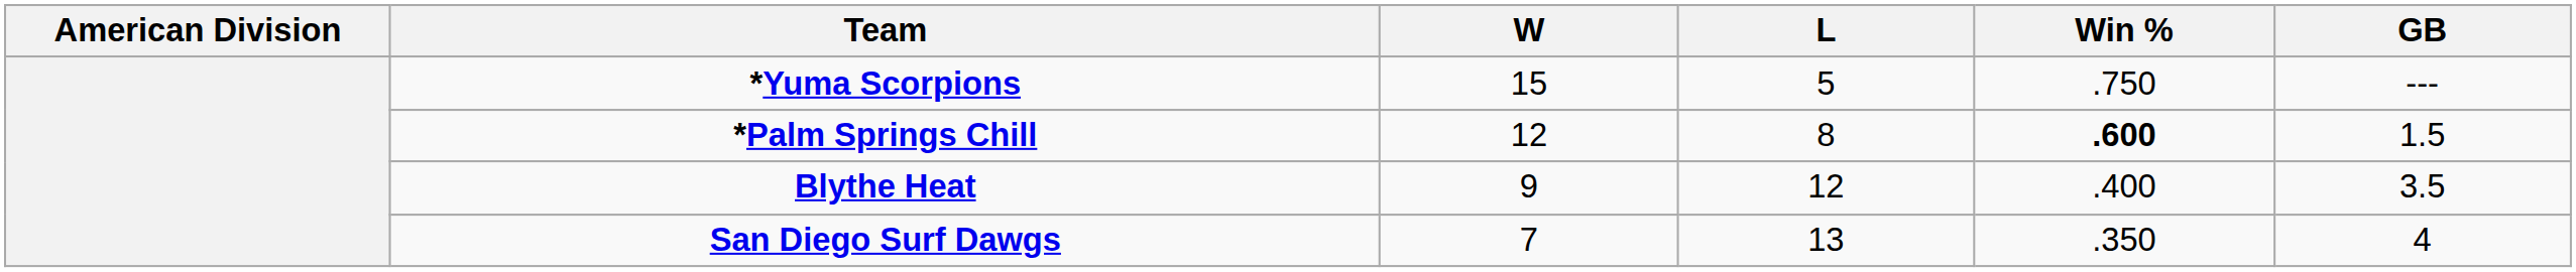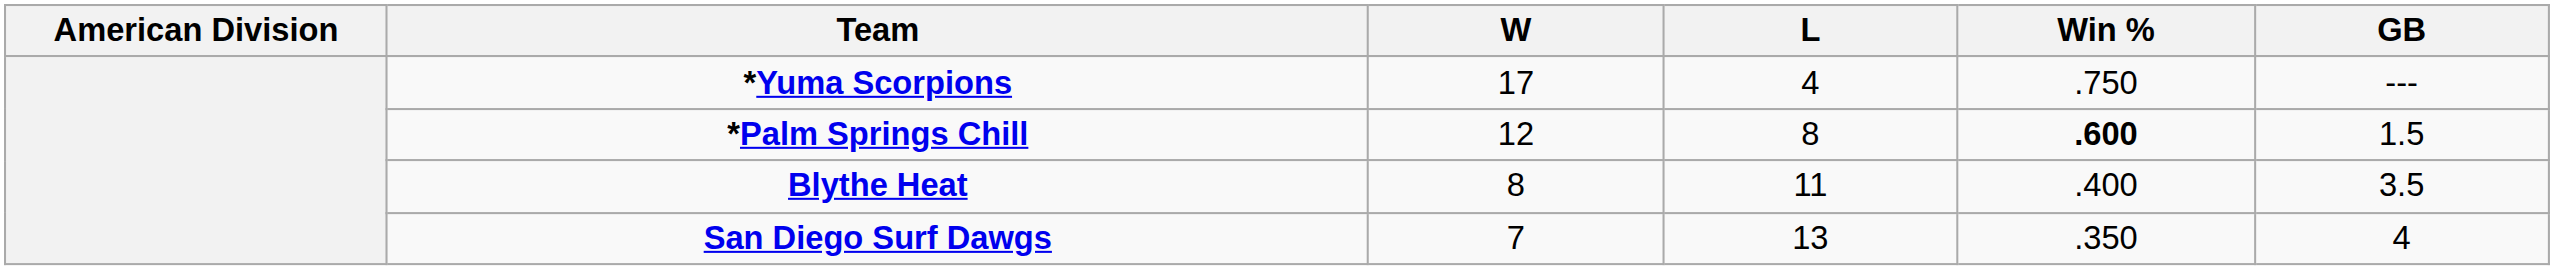*Yuma Scorpions | W: 15 -> 17
*Yuma Scorpions | L: 5 -> 4
Blythe Heat | W: 9 -> 8
Blythe Heat | L: 12 -> 11
